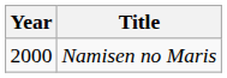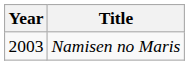Namisen no Maris | Year: 2000 -> 2003
